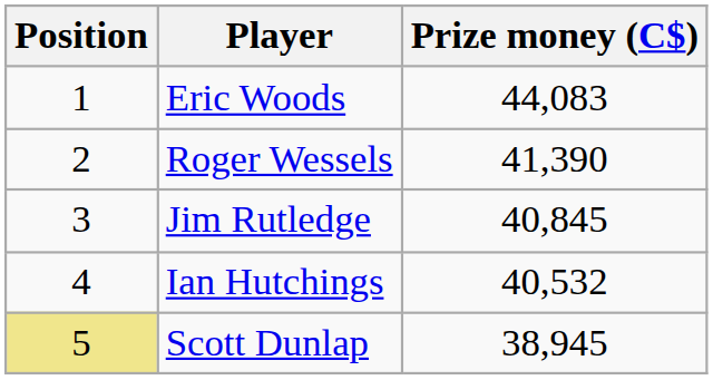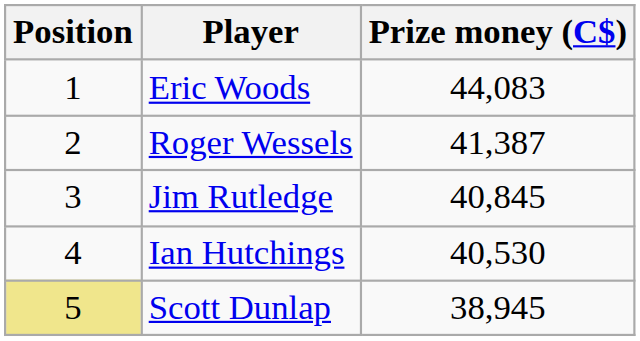Roger Wessels | Prize money (C$): 41,390 -> 41,387
Ian Hutchings | Prize money (C$): 40,532 -> 40,530
